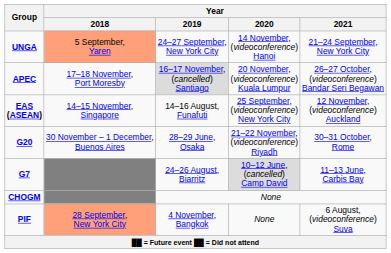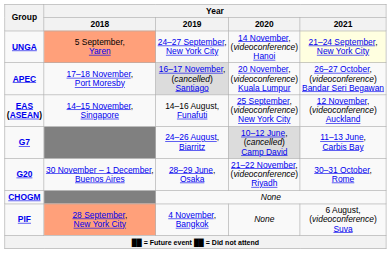UNGA | Year / 2021: no background -> lightyellow background
rows swapped: G7 <-> G20
